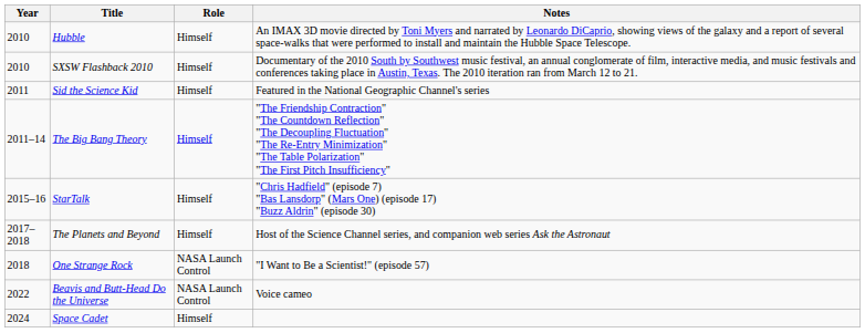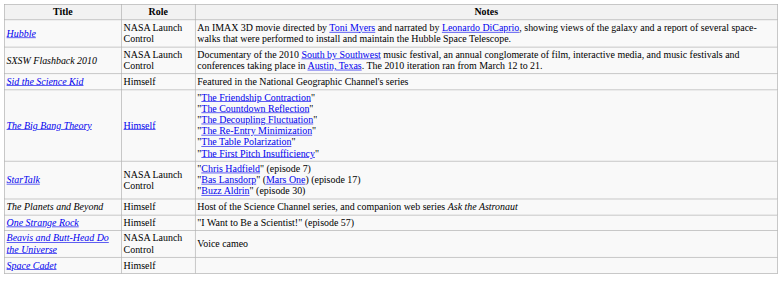- column: Year | 2010 | 2010 | 2011 | 2011–14 | 2015–16 | 2017–2018 | 2018 | 2022 | 2024
Hubble | Role: Himself -> NASA Launch Control
SXSW Flashback 2010 | Role: Himself -> NASA Launch Control
StarTalk | Role: Himself -> NASA Launch Control
One Strange Rock | Role: NASA Launch Control -> Himself
